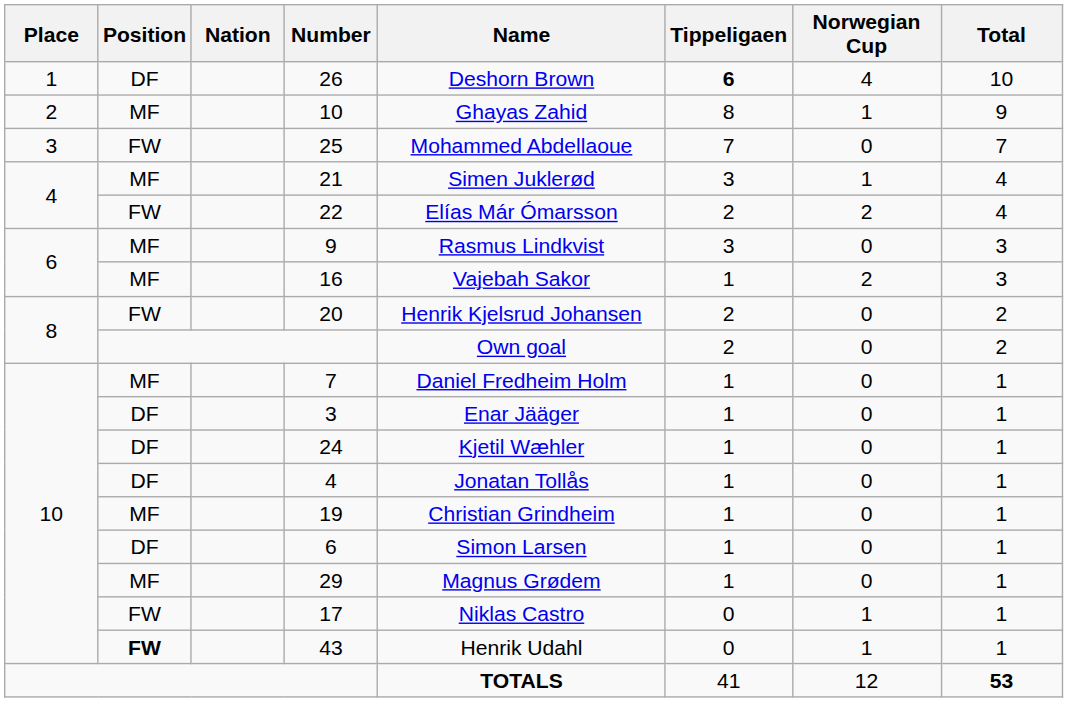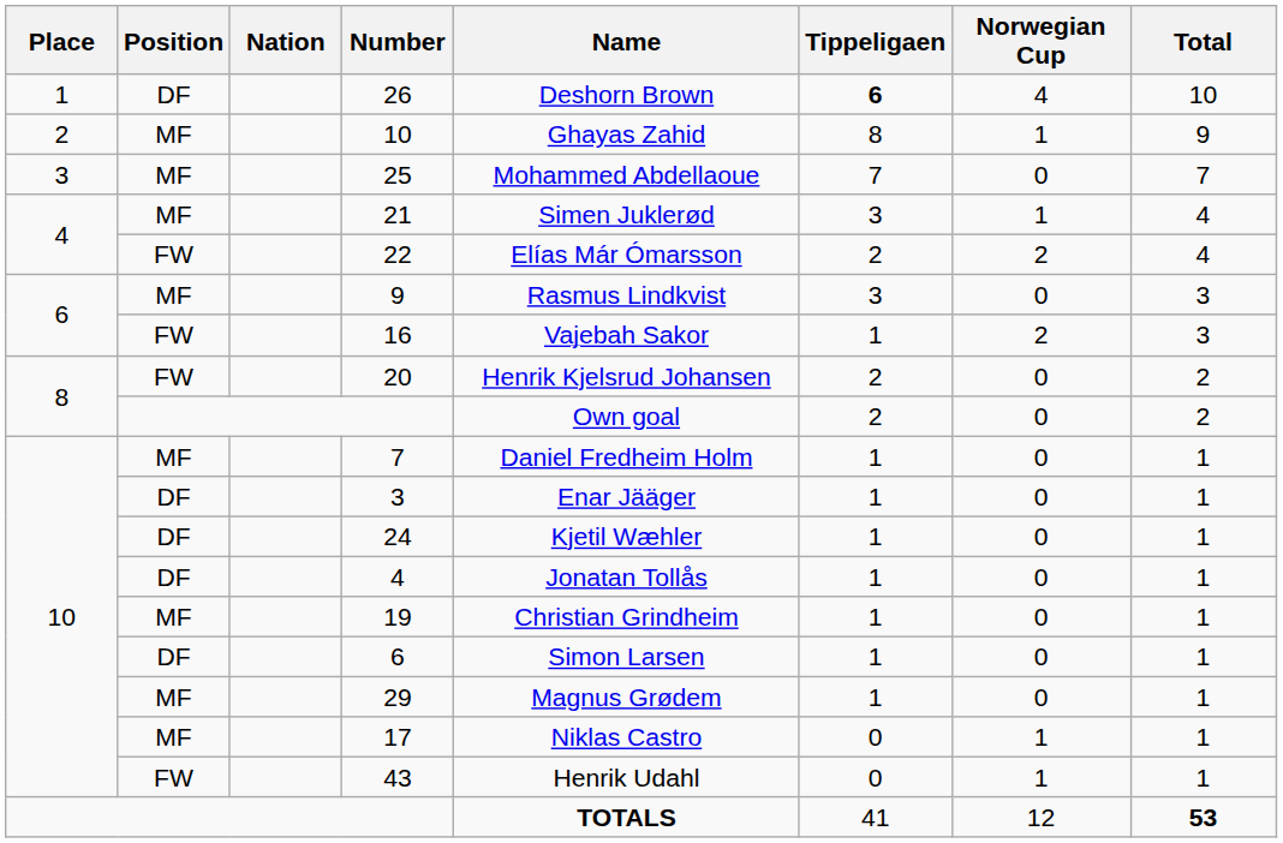25 | Position: FW -> MF
16 | Position: MF -> FW
17 | Position: FW -> MF
43 | Position: bold -> normal
